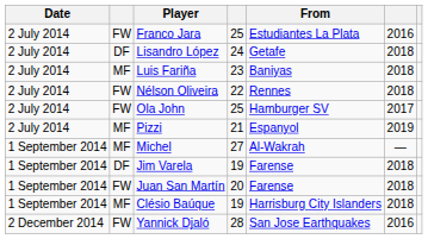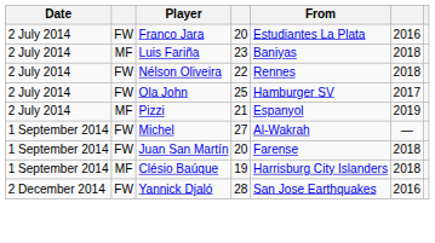Franco Jara | column 4: 25 -> 20
- row: 2 July 2014 | DF | Lisandro López | 24 | Getafe | 2018
Michel | column 2: MF -> FW
- row: 1 September 2014 | DF | Jim Varela | 19 | Farense | 2018
